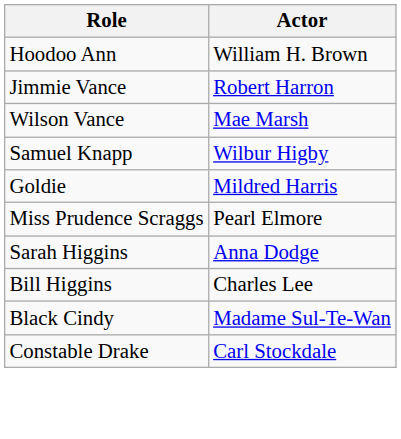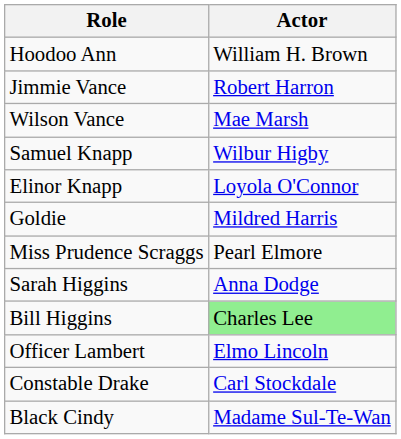+ row: Elinor Knapp | Loyola O'Connor
Bill Higgins | Actor: no background -> lightgreen background
+ row: Officer Lambert | Elmo Lincoln
rows swapped: Constable Drake <-> Black Cindy
